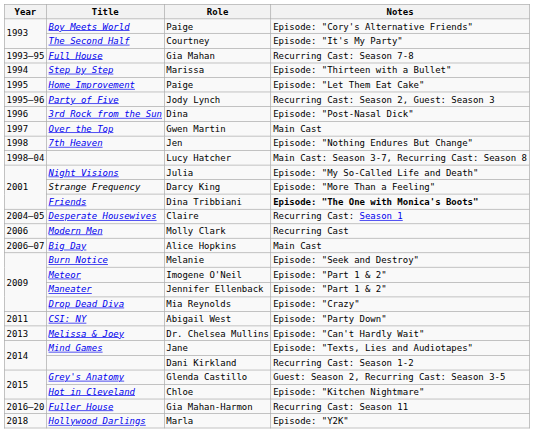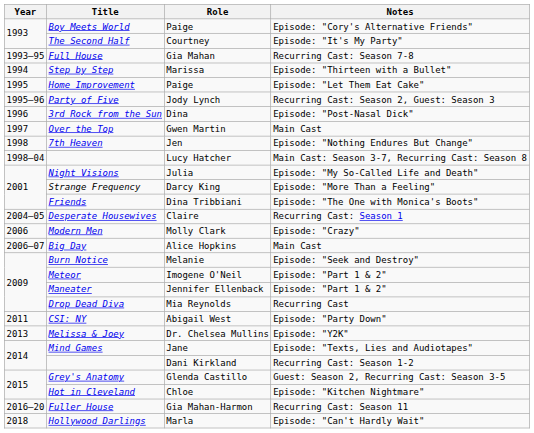Friends | Notes: bold -> normal
Modern Men | Notes: Recurring Cast -> Episode: "Crazy"
Drop Dead Diva | Notes: Episode: "Crazy" -> Recurring Cast
Melissa & Joey | Notes: Episode: "Can't Hardly Wait" -> Episode: "Y2K"
Hollywood Darlings | Notes: Episode: "Y2K" -> Episode: "Can't Hardly Wait"
